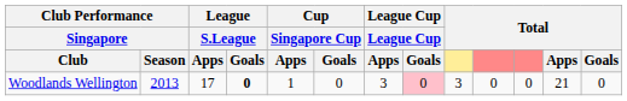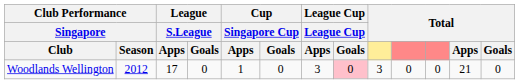Woodlands Wellington | Club Performance / Singapore / Season: 2013 -> 2012
Woodlands Wellington | League / S.League / Goals: bold -> normal
